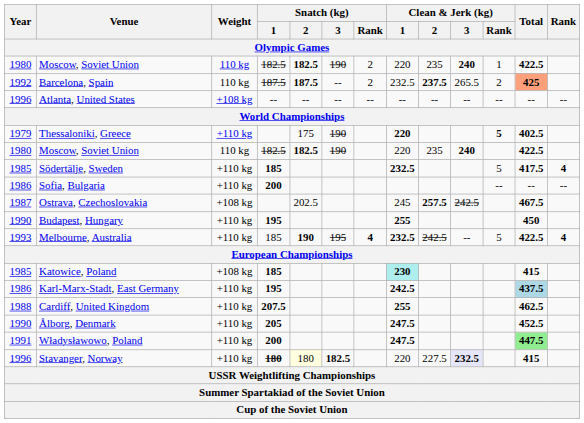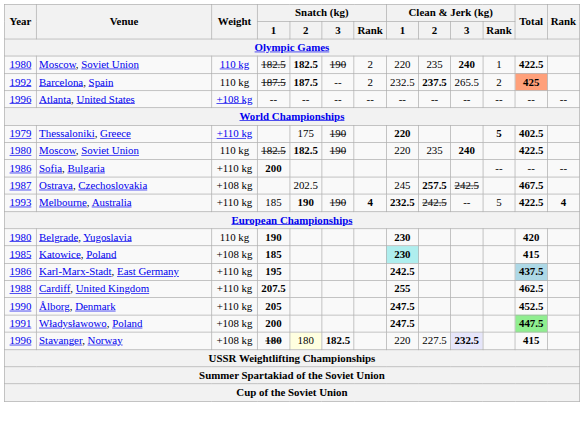- row: 1985 | Södertälje, Sweden | +110 kg | 185 | 232.5 | 5 | 417.5 | 4
- row: 1990 | Budapest, Hungary | +110 kg | 195 | 255 | 450
Melbourne, Australia | Snatch (kg) / 3: 195 -> 190
+ row: 1980 | Belgrade, Yugoslavia | 110 kg | 190 | 230 | 420
Władysławowo, Poland | Weight: +110 kg -> +108 kg
Stavanger, Norway | Weight: +110 kg -> +108 kg
